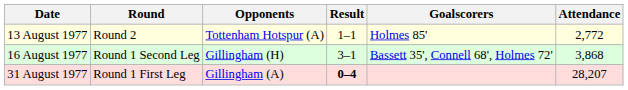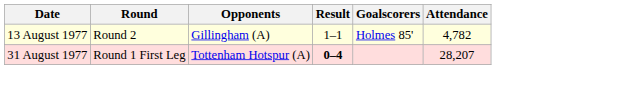13 August 1977 | Opponents: Tottenham Hotspur (A) -> Gillingham (A)
13 August 1977 | Attendance: 2,772 -> 4,782
- row: 16 August 1977 | Round 1 Second Leg | Gillingham (H) | 3–1 | Bassett 35', Connell 68', Holmes 72' | 3,868
31 August 1977 | Opponents: Gillingham (A) -> Tottenham Hotspur (A)
